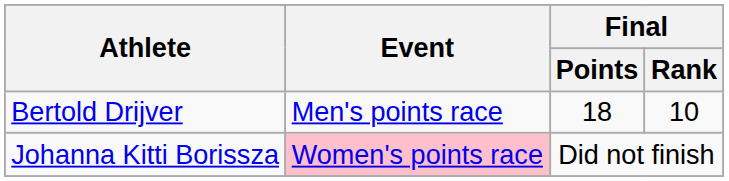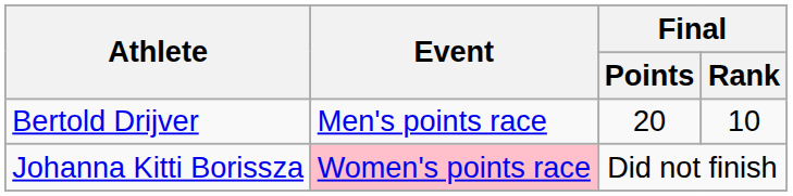Bertold Drijver | Final / Points: 18 -> 20
